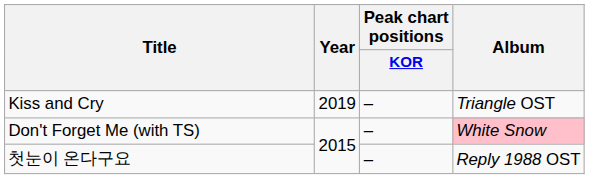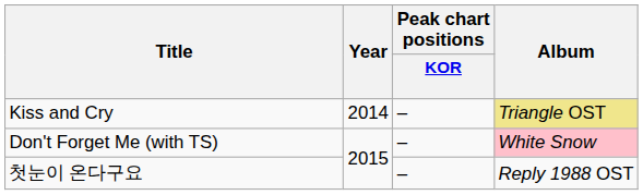Kiss and Cry | Year: 2019 -> 2014
Kiss and Cry | Album: no background -> khaki background
